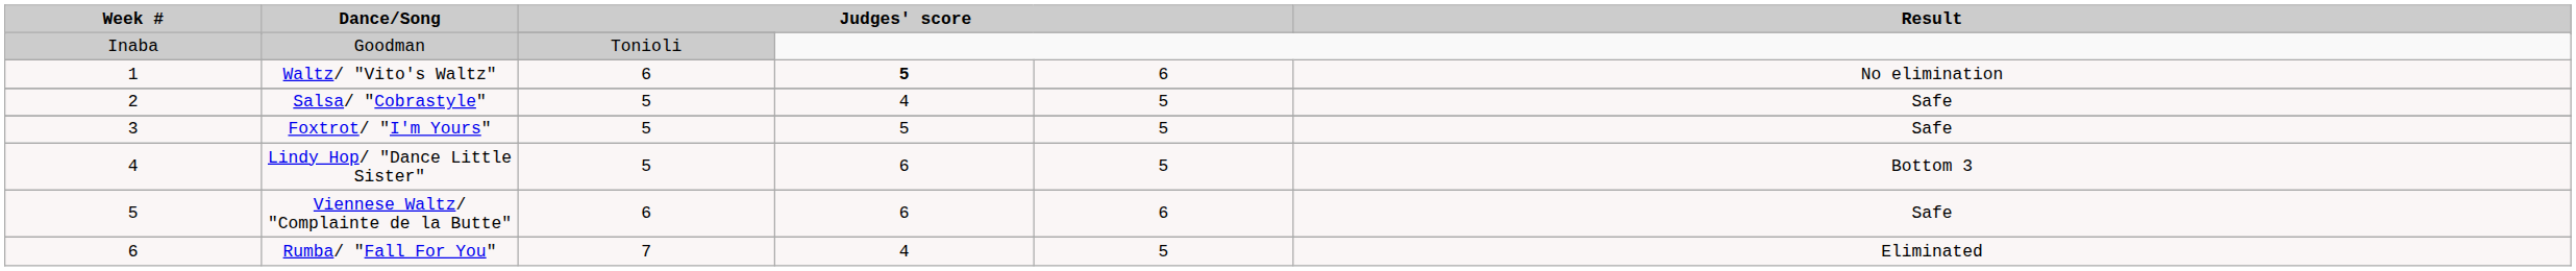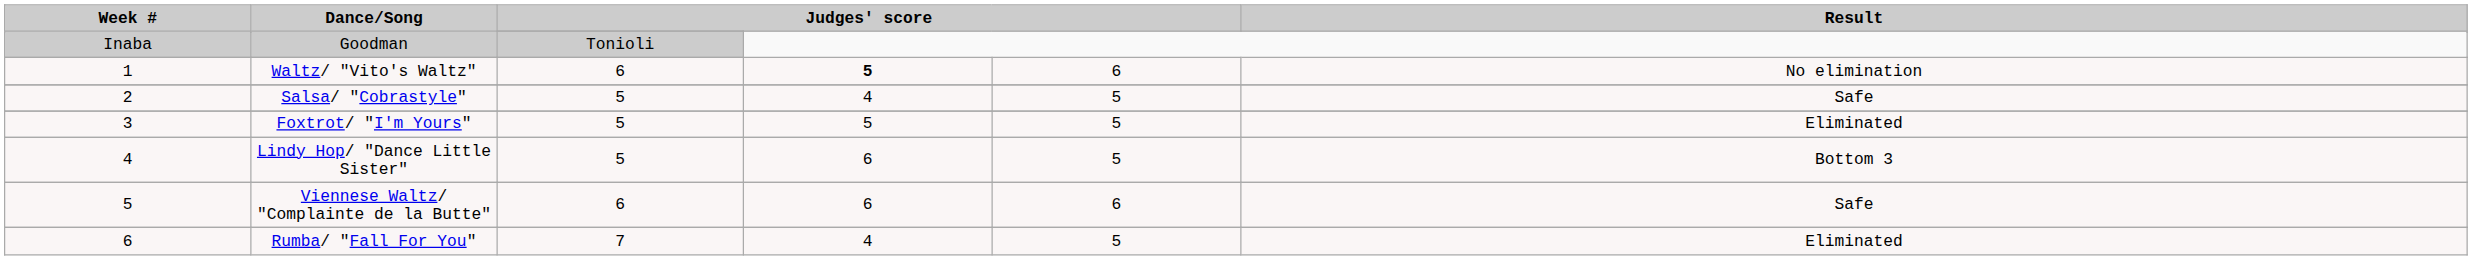Foxtrot/ "I'm Yours" | Result: Safe -> Eliminated
